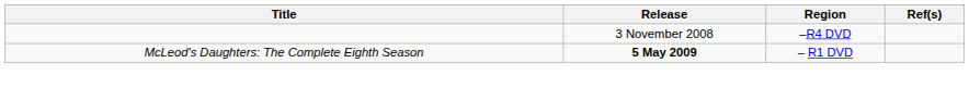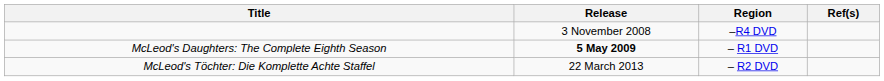+ row: McLeod's Töchter: Die Komplette Achte Staffel | 22 March 2013 | – R2 DVD
